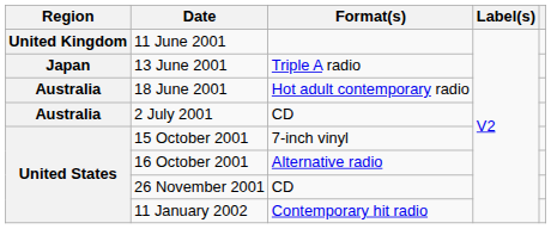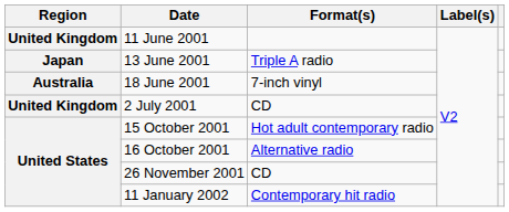18 June 2001 | Format(s): Hot adult contemporary radio -> 7-inch vinyl
2 July 2001 | Region: Australia -> United Kingdom
15 October 2001 | Format(s): 7-inch vinyl -> Hot adult contemporary radio
